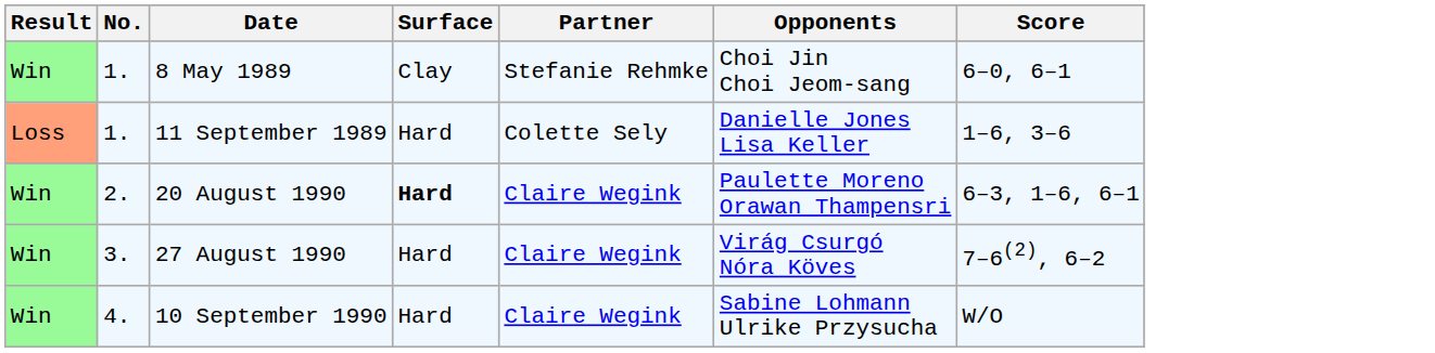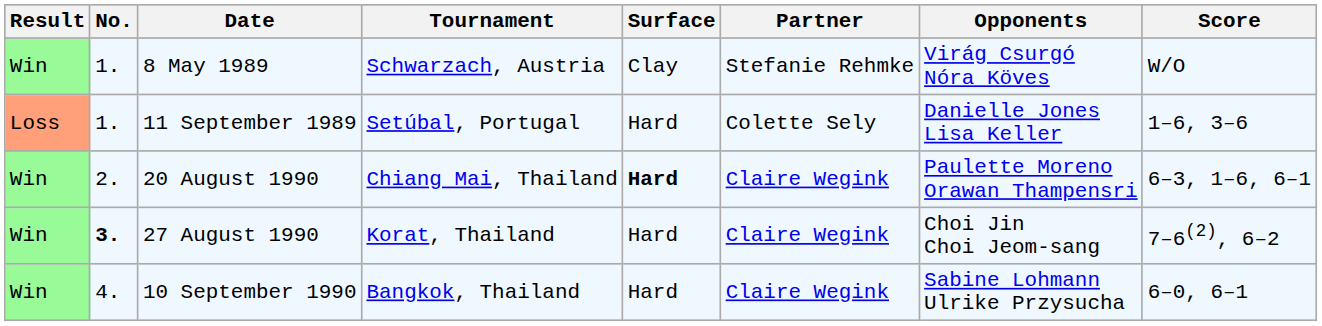+ column: Tournament | Schwarzach, Austria | Setúbal, Portugal | Chiang Mai, Thailand | Korat, Thailand | Bangkok, Thailand
8 May 1989 | Opponents: Choi Jin Choi Jeom-sang -> Virág Csurgó Nóra Köves
8 May 1989 | Score: 6–0, 6–1 -> W/O
27 August 1990 | No.: normal -> bold
27 August 1990 | Opponents: Virág Csurgó Nóra Köves -> Choi Jin Choi Jeom-sang
10 September 1990 | Score: W/O -> 6–0, 6–1
